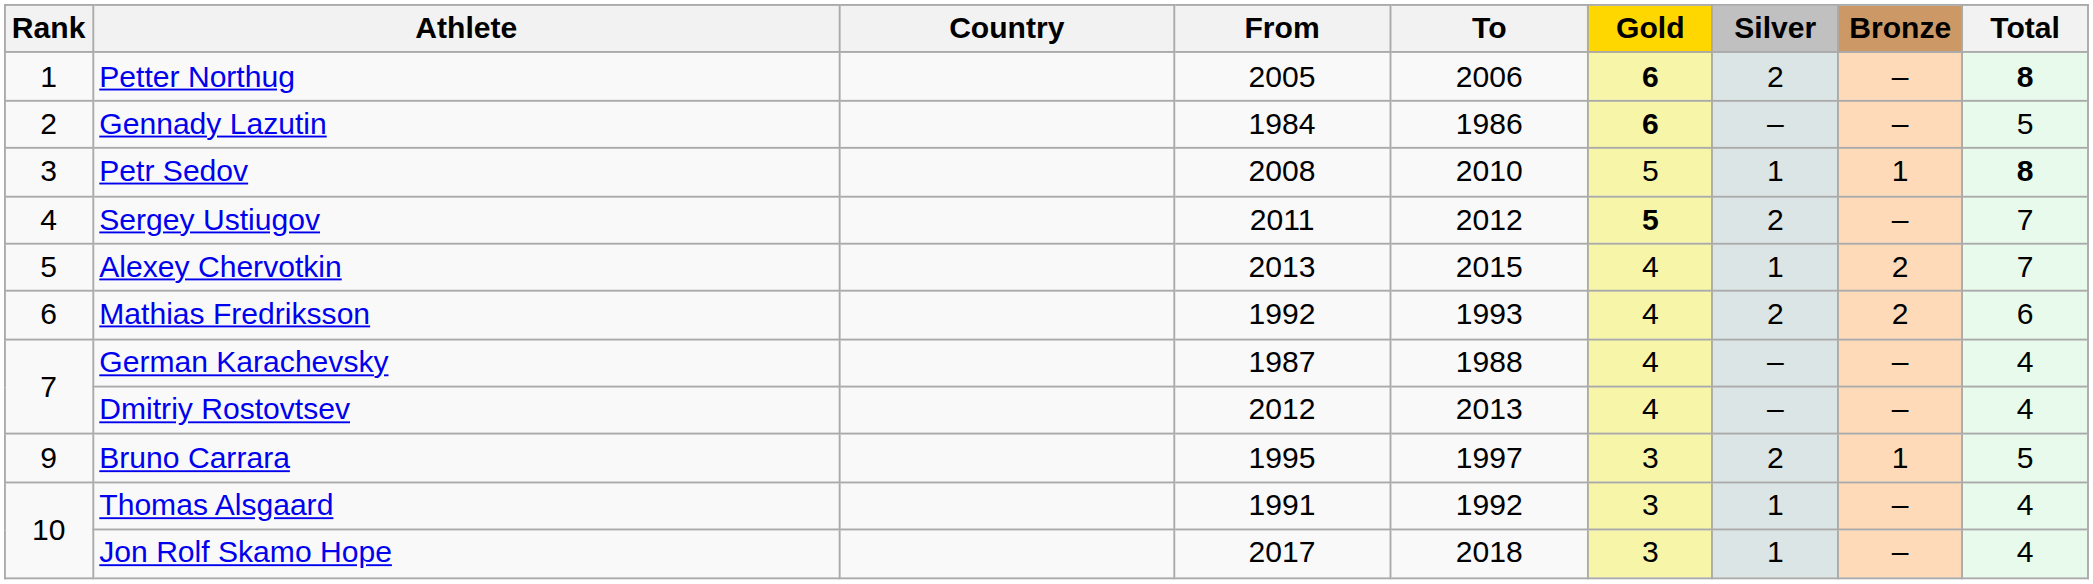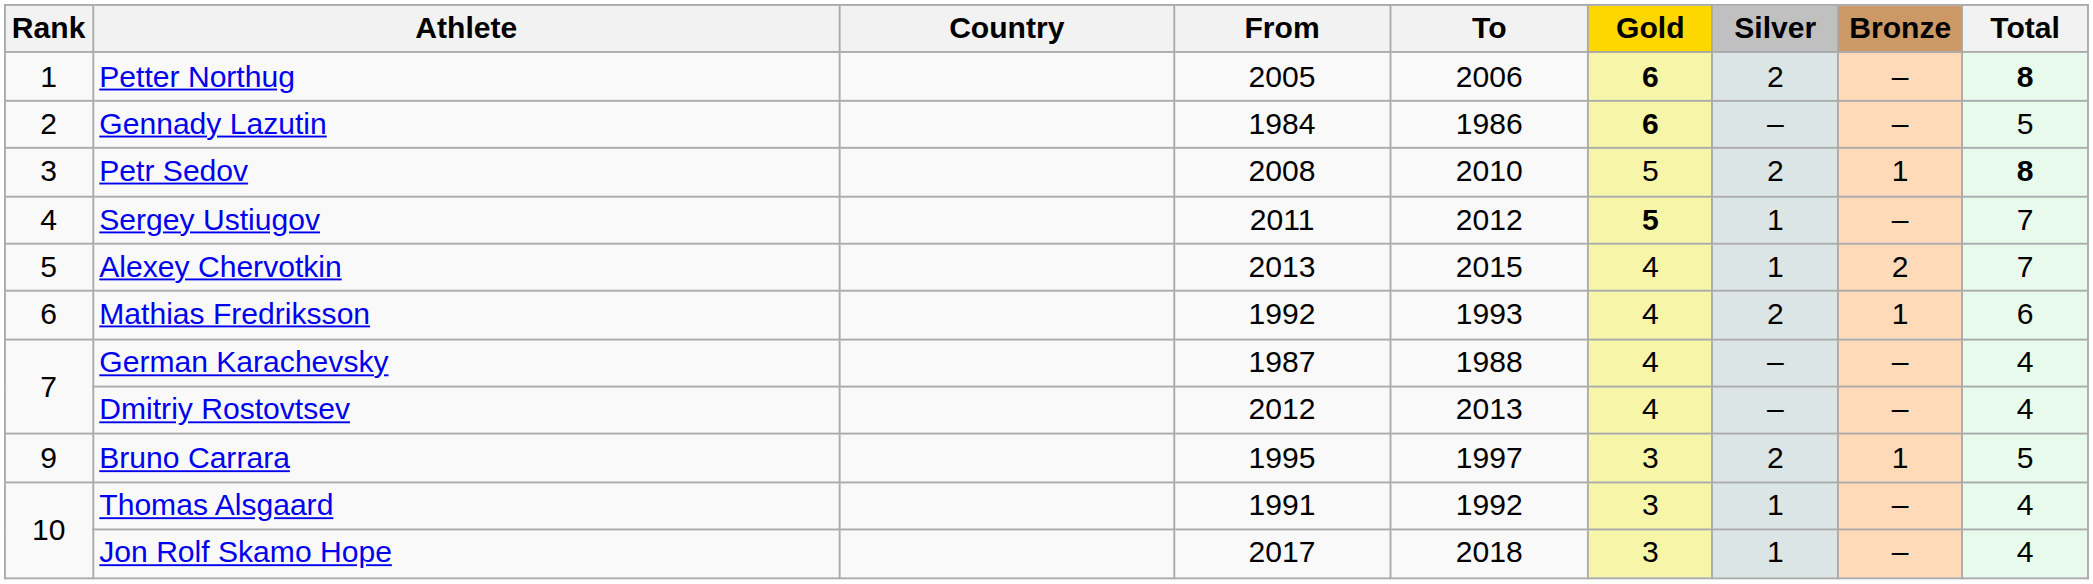Petr Sedov | Silver: 1 -> 2
Sergey Ustiugov | Silver: 2 -> 1
Mathias Fredriksson | Bronze: 2 -> 1
